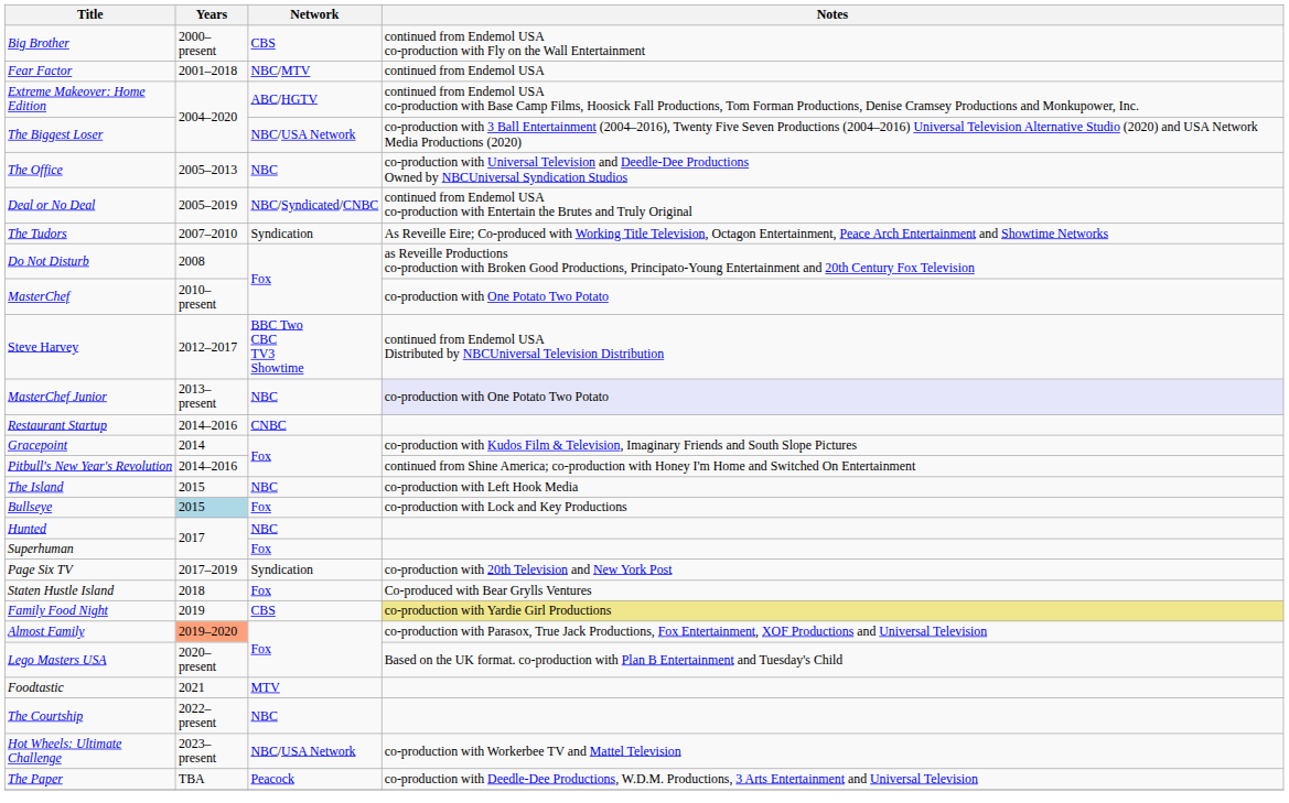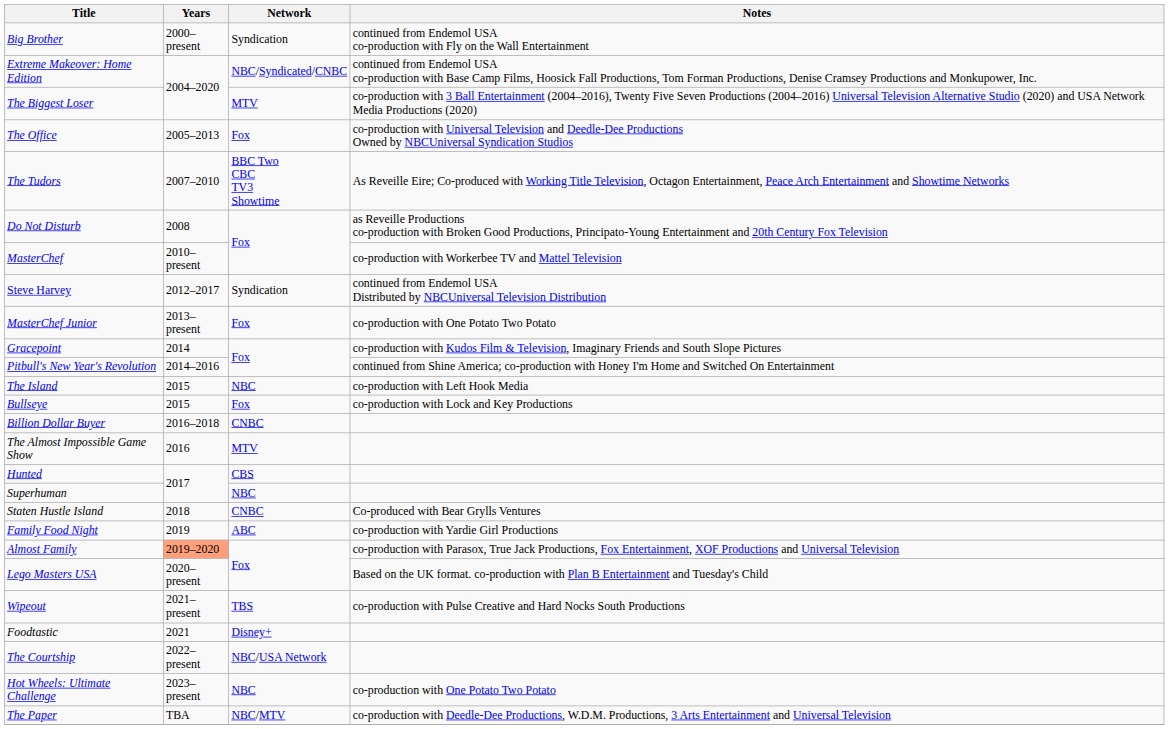Big Brother | Network: CBS -> Syndication
- row: Fear Factor | 2001–2018 | NBC/MTV | continued from Endemol USA
Extreme Makeover: Home Edition | Network: ABC/HGTV -> NBC/Syndicated/CNBC
The Biggest Loser | Network: NBC/USA Network -> MTV
The Office | Network: NBC -> Fox
- row: Deal or No Deal | 2005–2019 | NBC/Syndicated/CNBC | continued from Endemol USA co-production with Entertain the Brutes and Truly Original
The Tudors | Network: Syndication -> BBC Two CBC TV3 Showtime
MasterChef | Notes: co-production with One Potato Two Potato -> co-production with Workerbee TV and Mattel Television
Steve Harvey | Network: BBC Two CBC TV3 Showtime -> Syndication
MasterChef Junior | Network: NBC -> Fox
MasterChef Junior | Notes: lavender background -> no background
- row: Restaurant Startup | 2014–2016 | CNBC
Bullseye | Years: lightblue background -> no background
+ row: Billion Dollar Buyer | 2016–2018 | CNBC
+ row: The Almost Impossible Game Show | 2016 | MTV
Hunted | Network: NBC -> CBS
Superhuman | Network: Fox -> NBC
- row: Page Six TV | 2017–2019 | Syndication | co-production with 20th Television and New York Post
Staten Hustle Island | Network: Fox -> CNBC
Family Food Night | Network: CBS -> ABC
Family Food Night | Notes: khaki background -> no background
+ row: Wipeout | 2021–present | TBS | co-production with Pulse Creative and Hard Nocks South Productions
Foodtastic | Network: MTV -> Disney+
The Courtship | Network: NBC -> NBC/USA Network
Hot Wheels: Ultimate Challenge | Network: NBC/USA Network -> NBC
Hot Wheels: Ultimate Challenge | Notes: co-production with Workerbee TV and Mattel Television -> co-production with One Potato Two Potato
The Paper | Network: Peacock -> NBC/MTV
